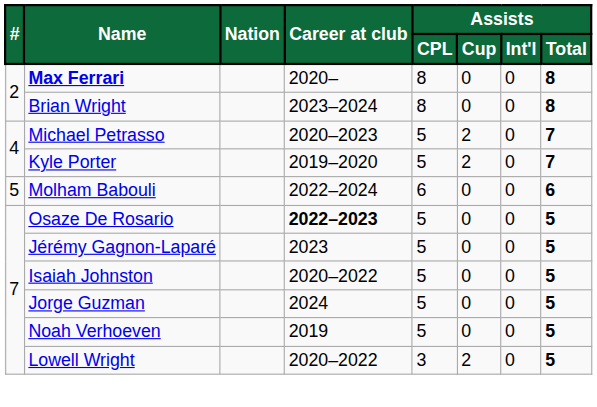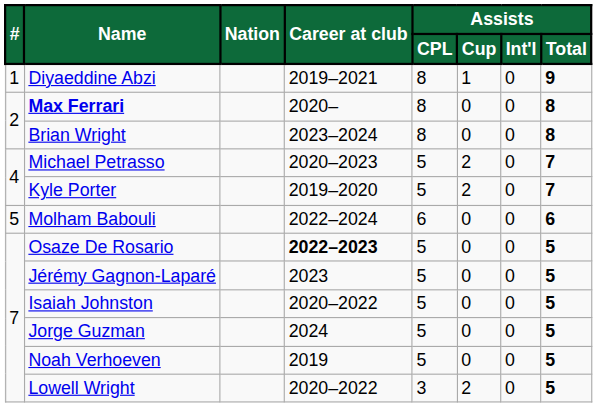+ row: 1 | Diyaeddine Abzi | 2019–2021 | 8 | 1 | 0 | 9
